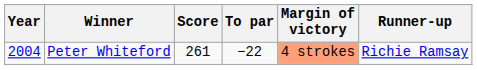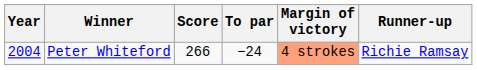Peter Whiteford | Score: 261 -> 266
Peter Whiteford | To par: −22 -> −24
